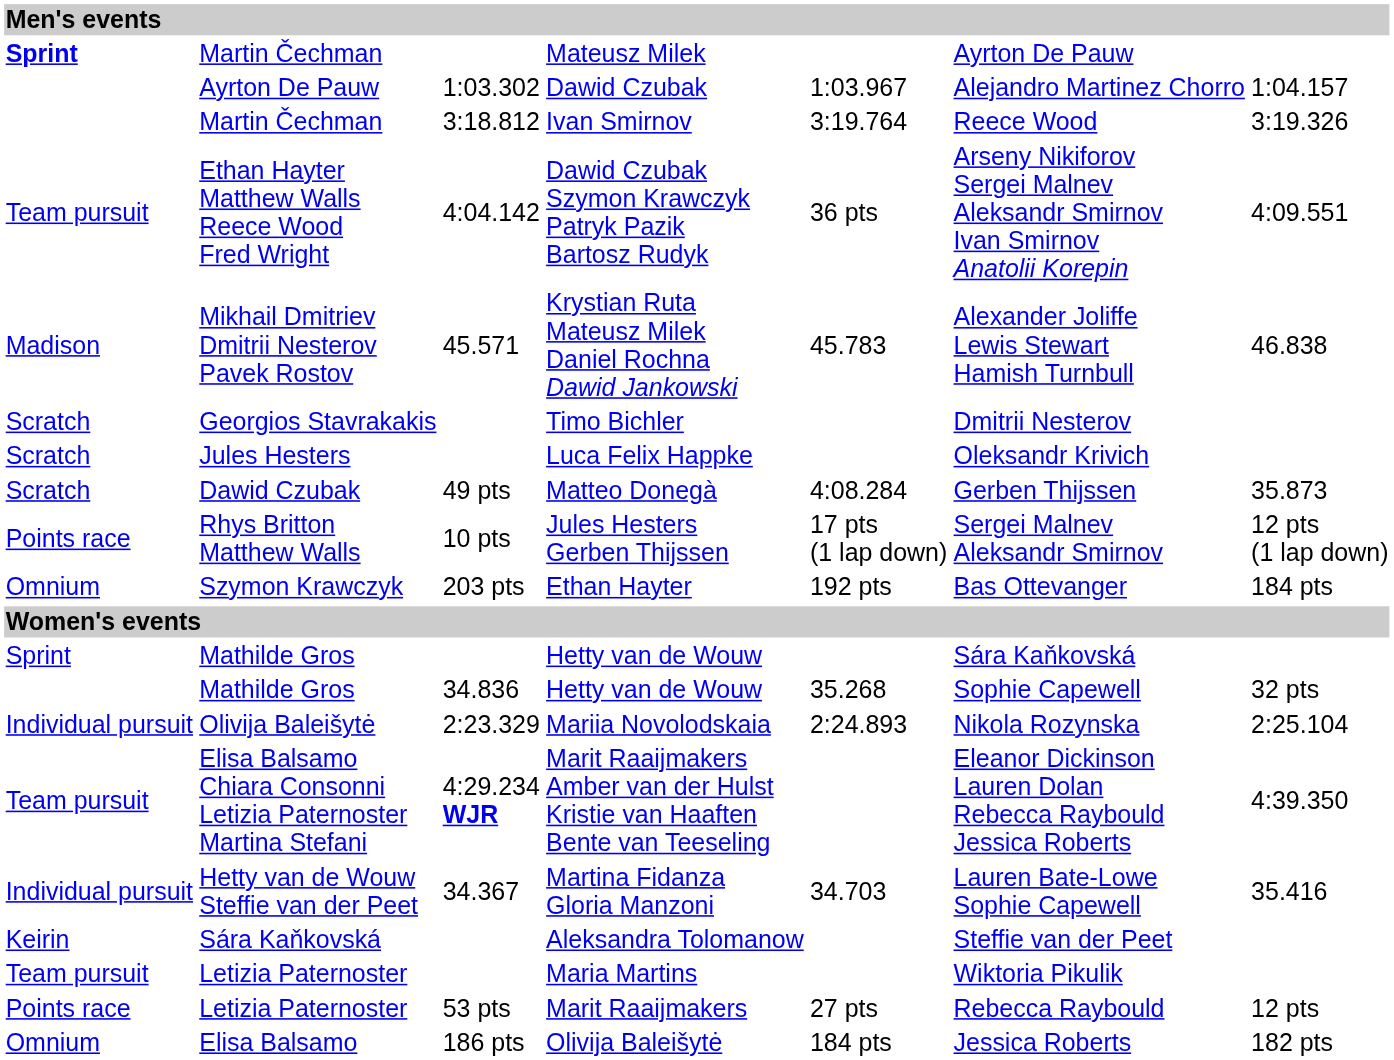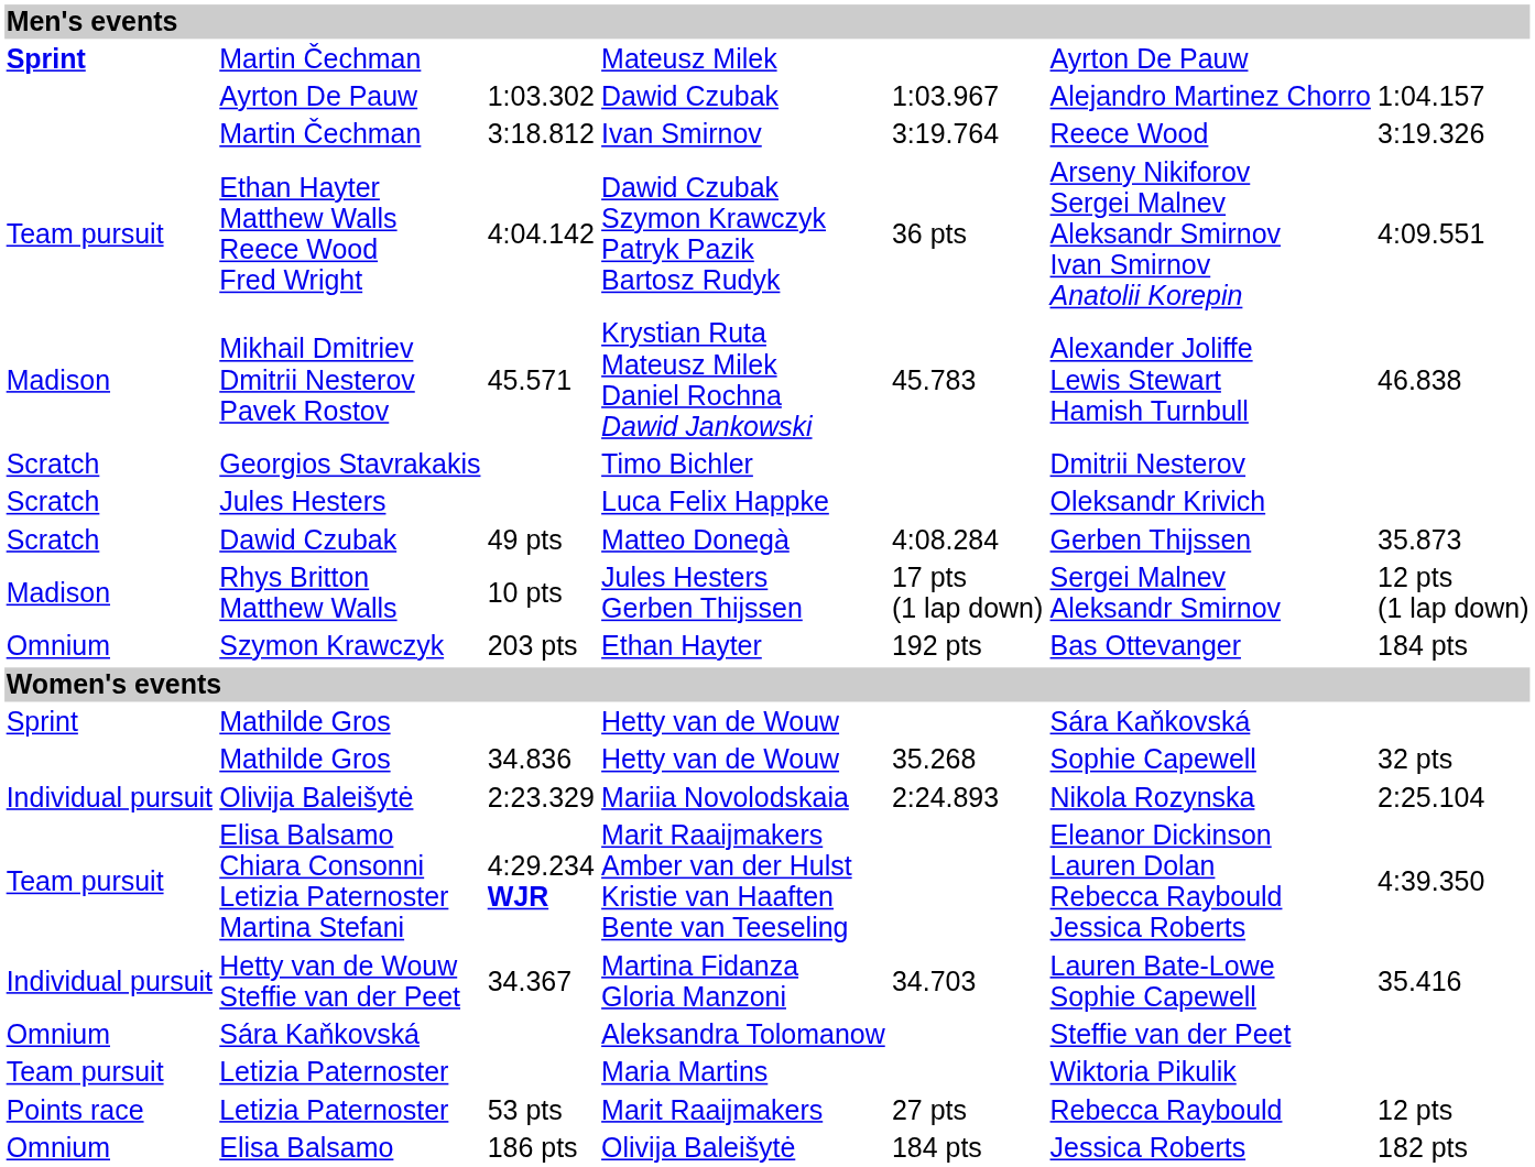Jules Hesters Gerben Thijssen | column 1: Points race -> Madison
Aleksandra Tolomanow | column 1: Keirin -> Omnium
